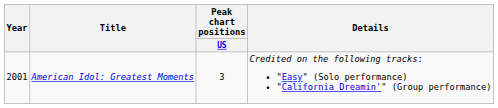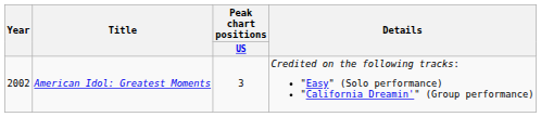American Idol: Greatest Moments | Year: 2001 -> 2002
